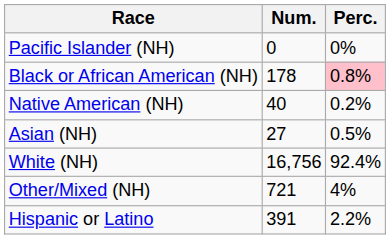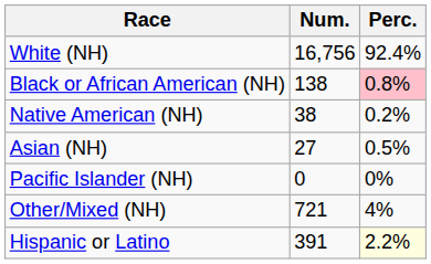rows swapped: White (NH) <-> Pacific Islander (NH)
Black or African American (NH) | Num.: 178 -> 138
Native American (NH) | Num.: 40 -> 38
Hispanic or Latino | Perc.: no background -> lightyellow background
